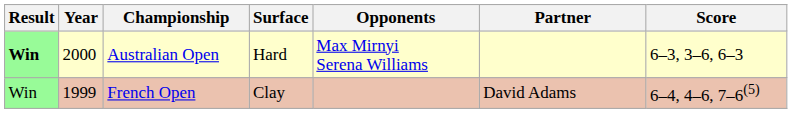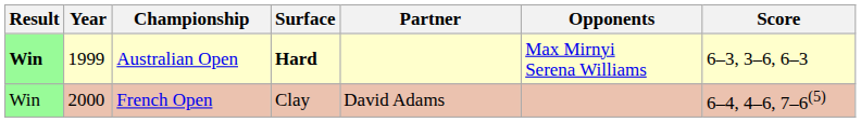columns swapped: Partner <-> Opponents
Australian Open | Year: 2000 -> 1999
Australian Open | Surface: normal -> bold
French Open | Year: 1999 -> 2000
